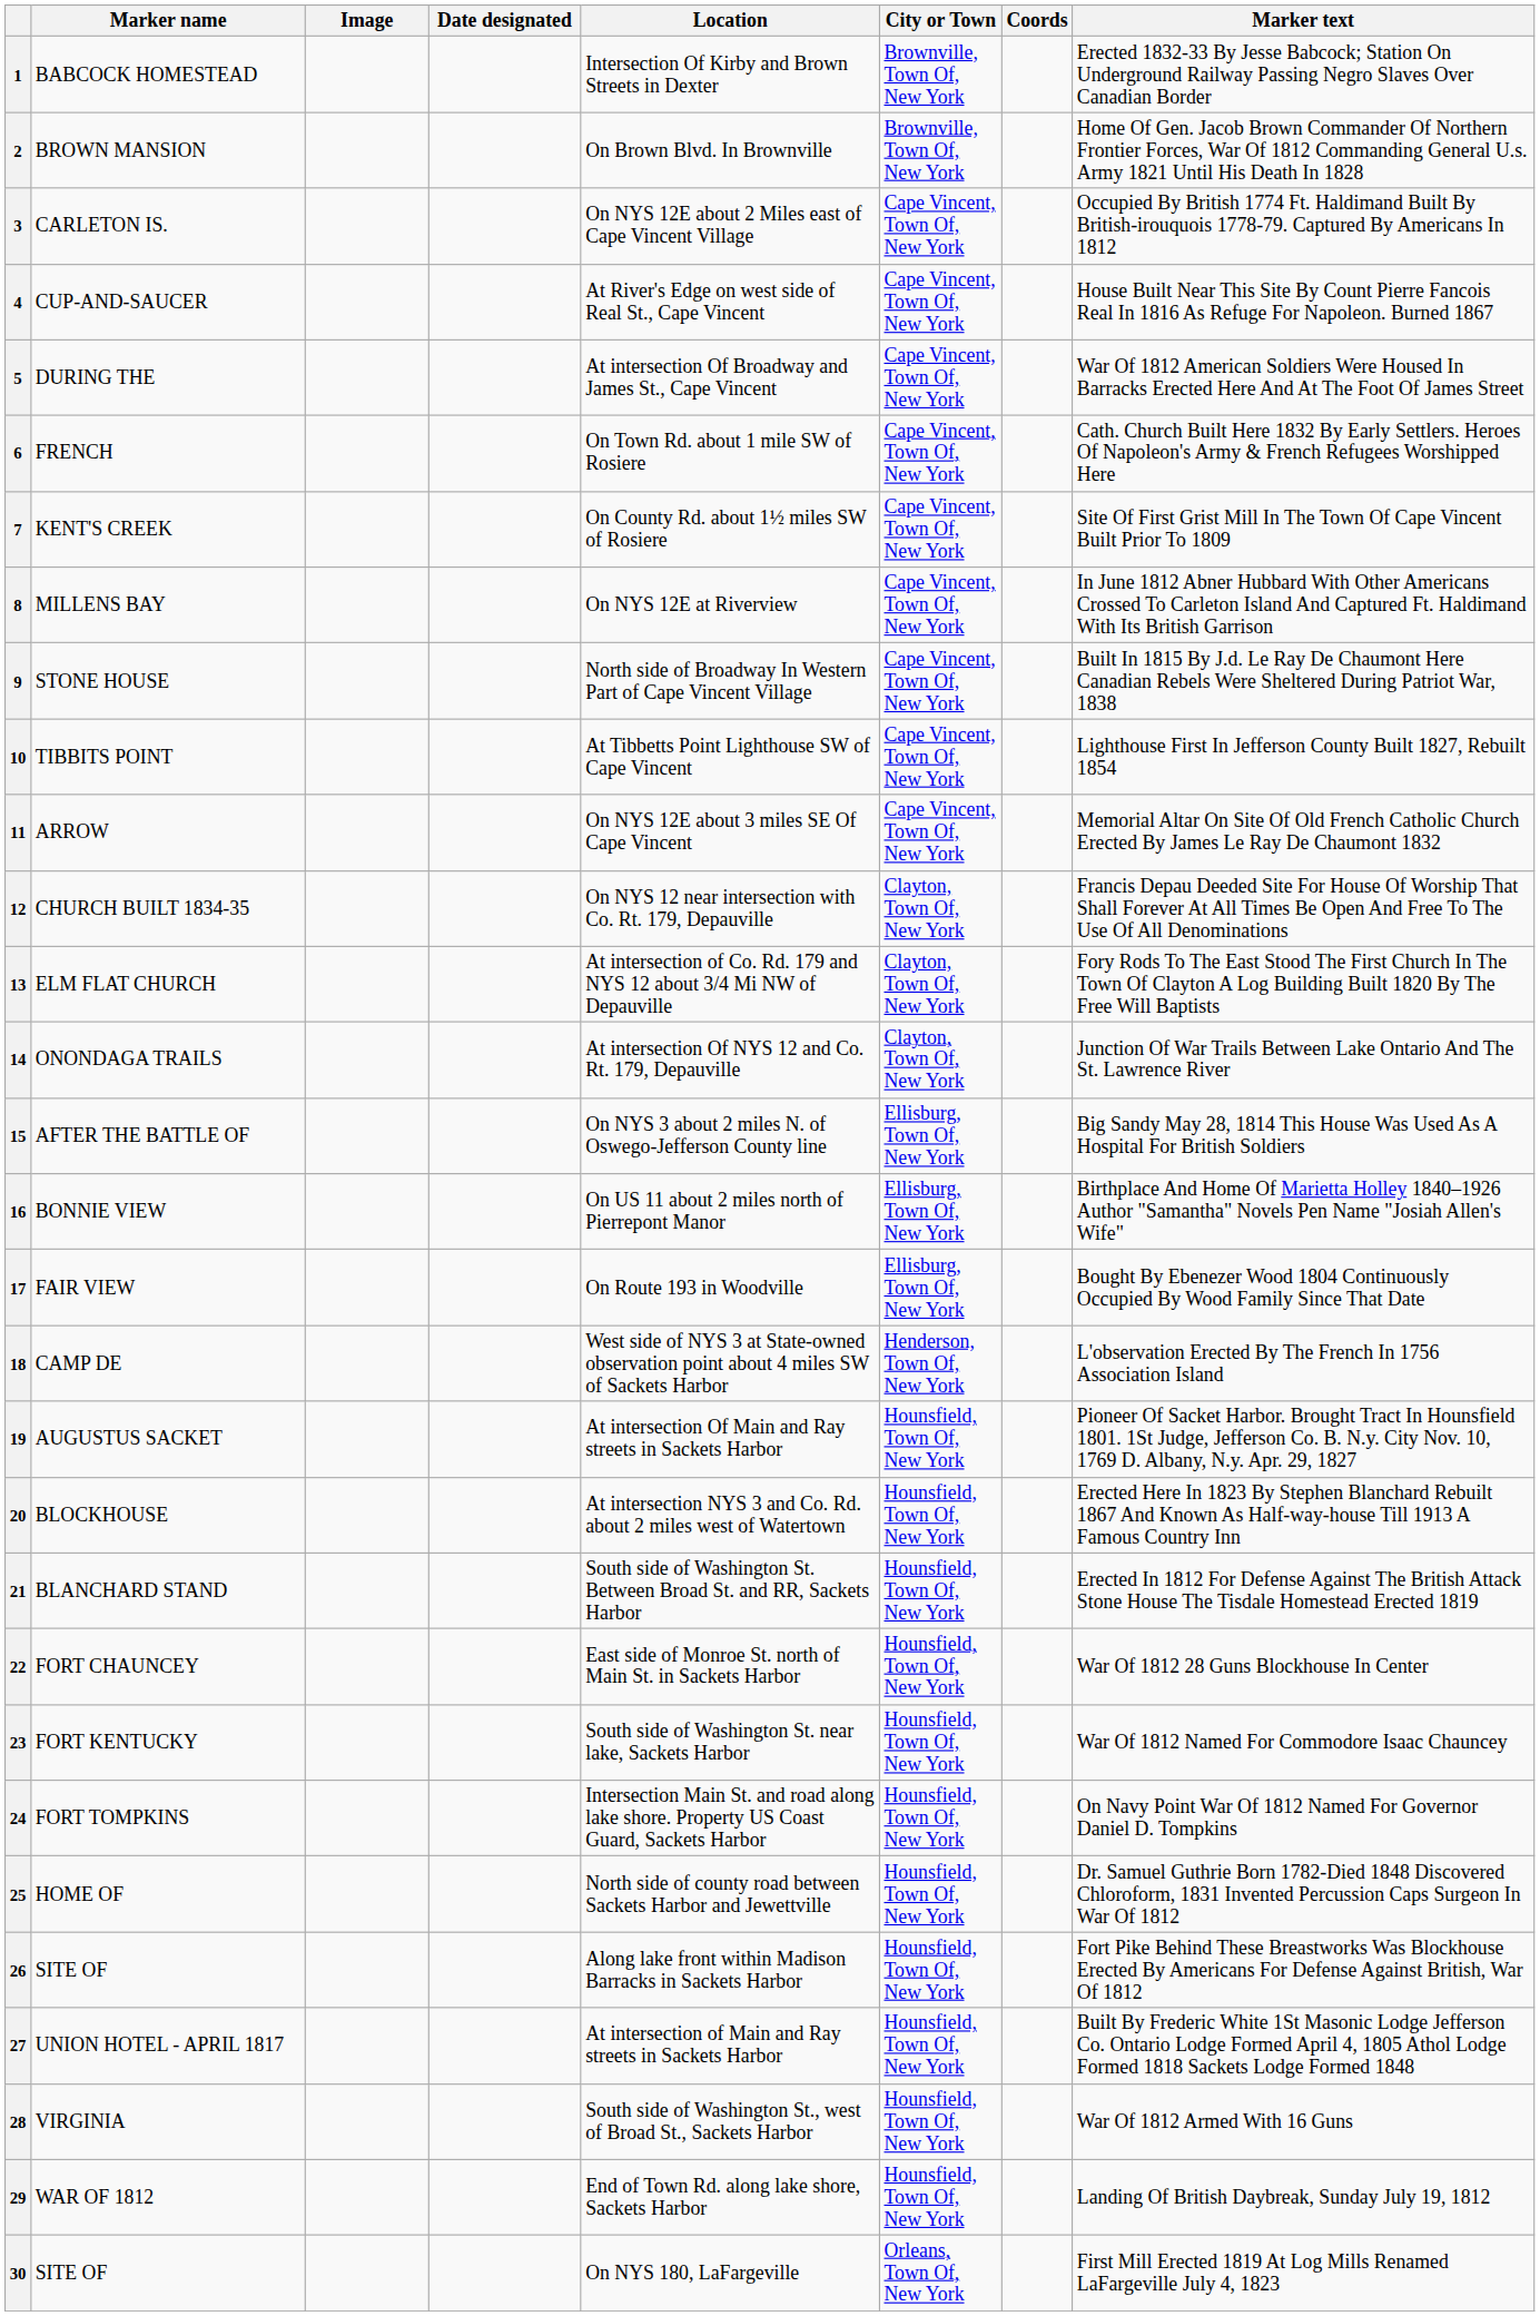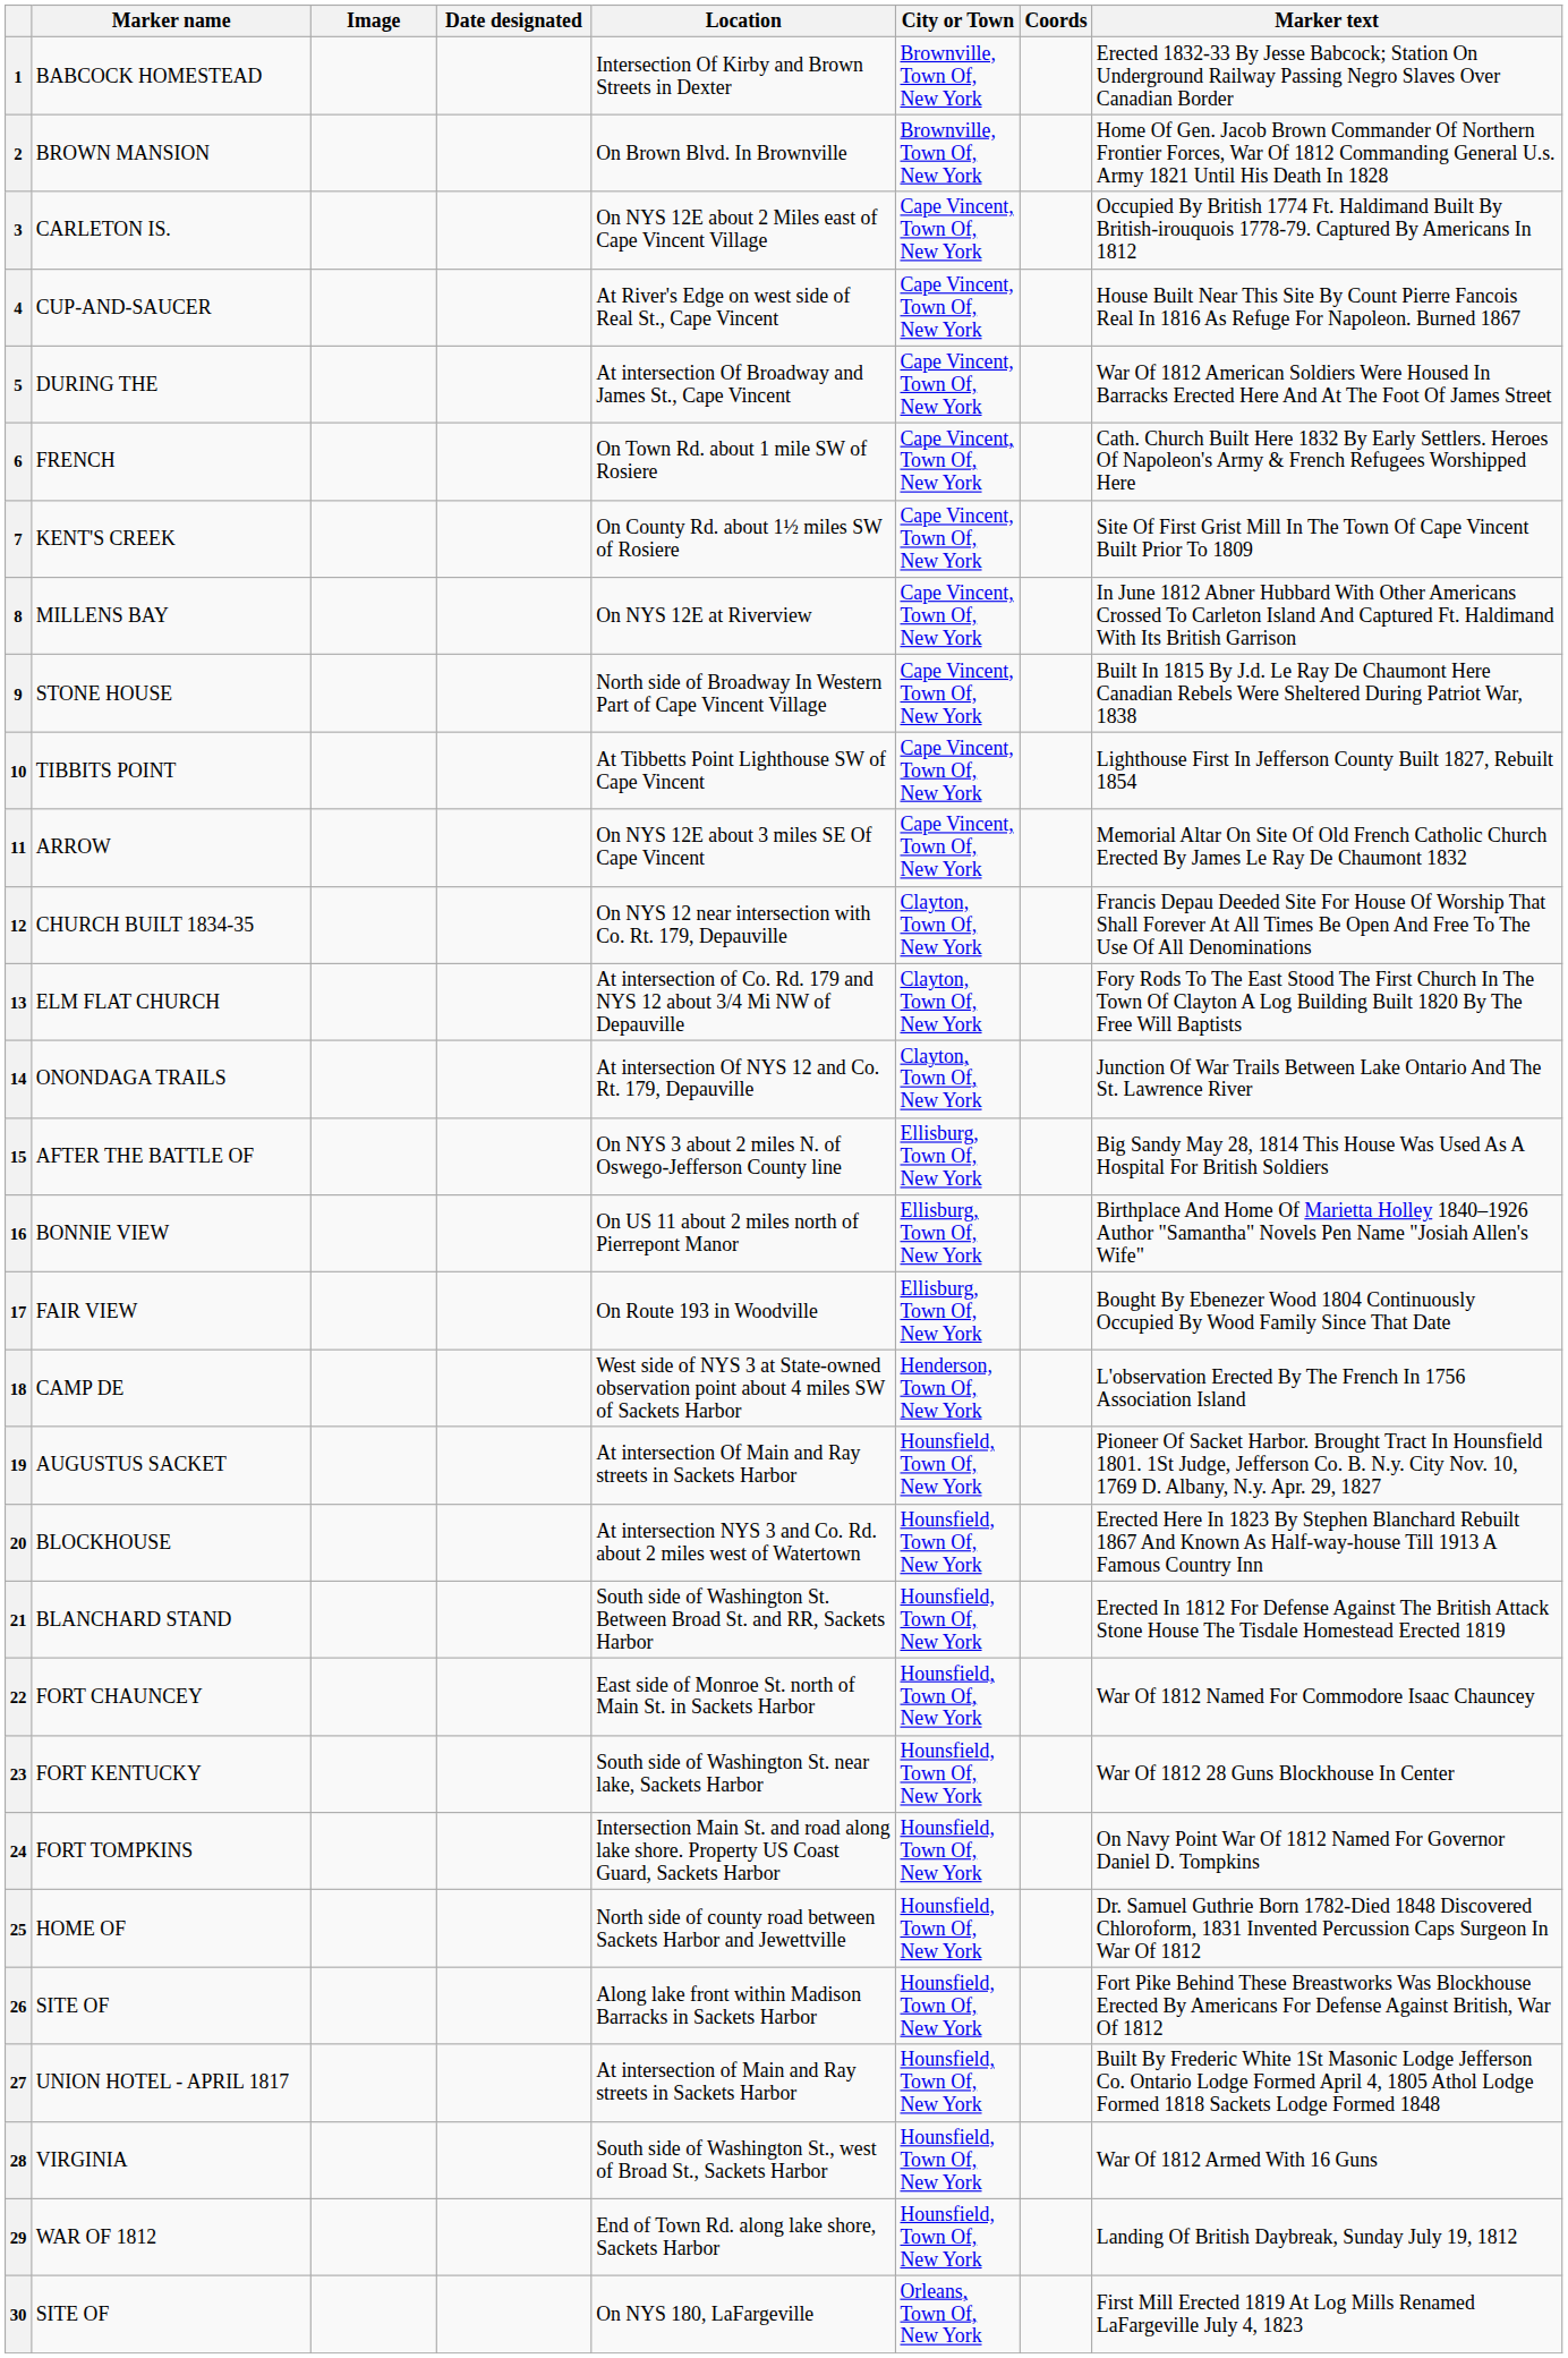22 | Marker text: War Of 1812 28 Guns Blockhouse In Center -> War Of 1812 Named For Commodore Isaac Chauncey
23 | Marker text: War Of 1812 Named For Commodore Isaac Chauncey -> War Of 1812 28 Guns Blockhouse In Center
